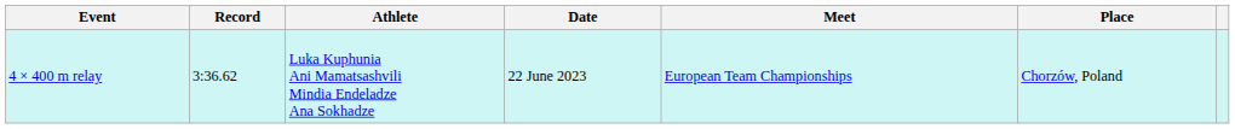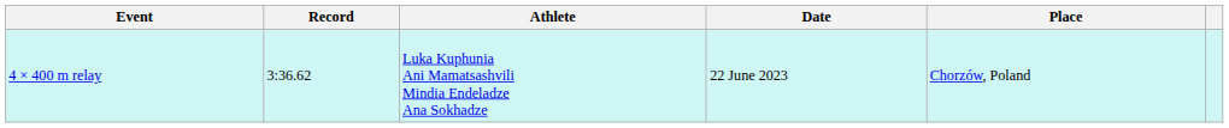- column: Meet | European Team Championships
